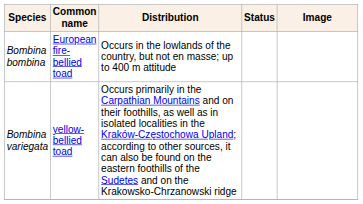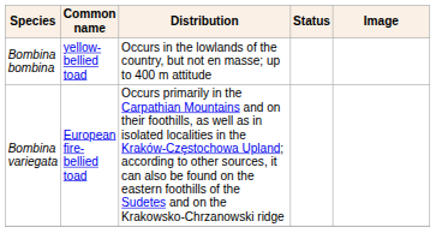Bombina bombina | Common name: European fire-bellied toad -> yellow-bellied toad
Bombina variegata | Common name: yellow-bellied toad -> European fire-bellied toad
